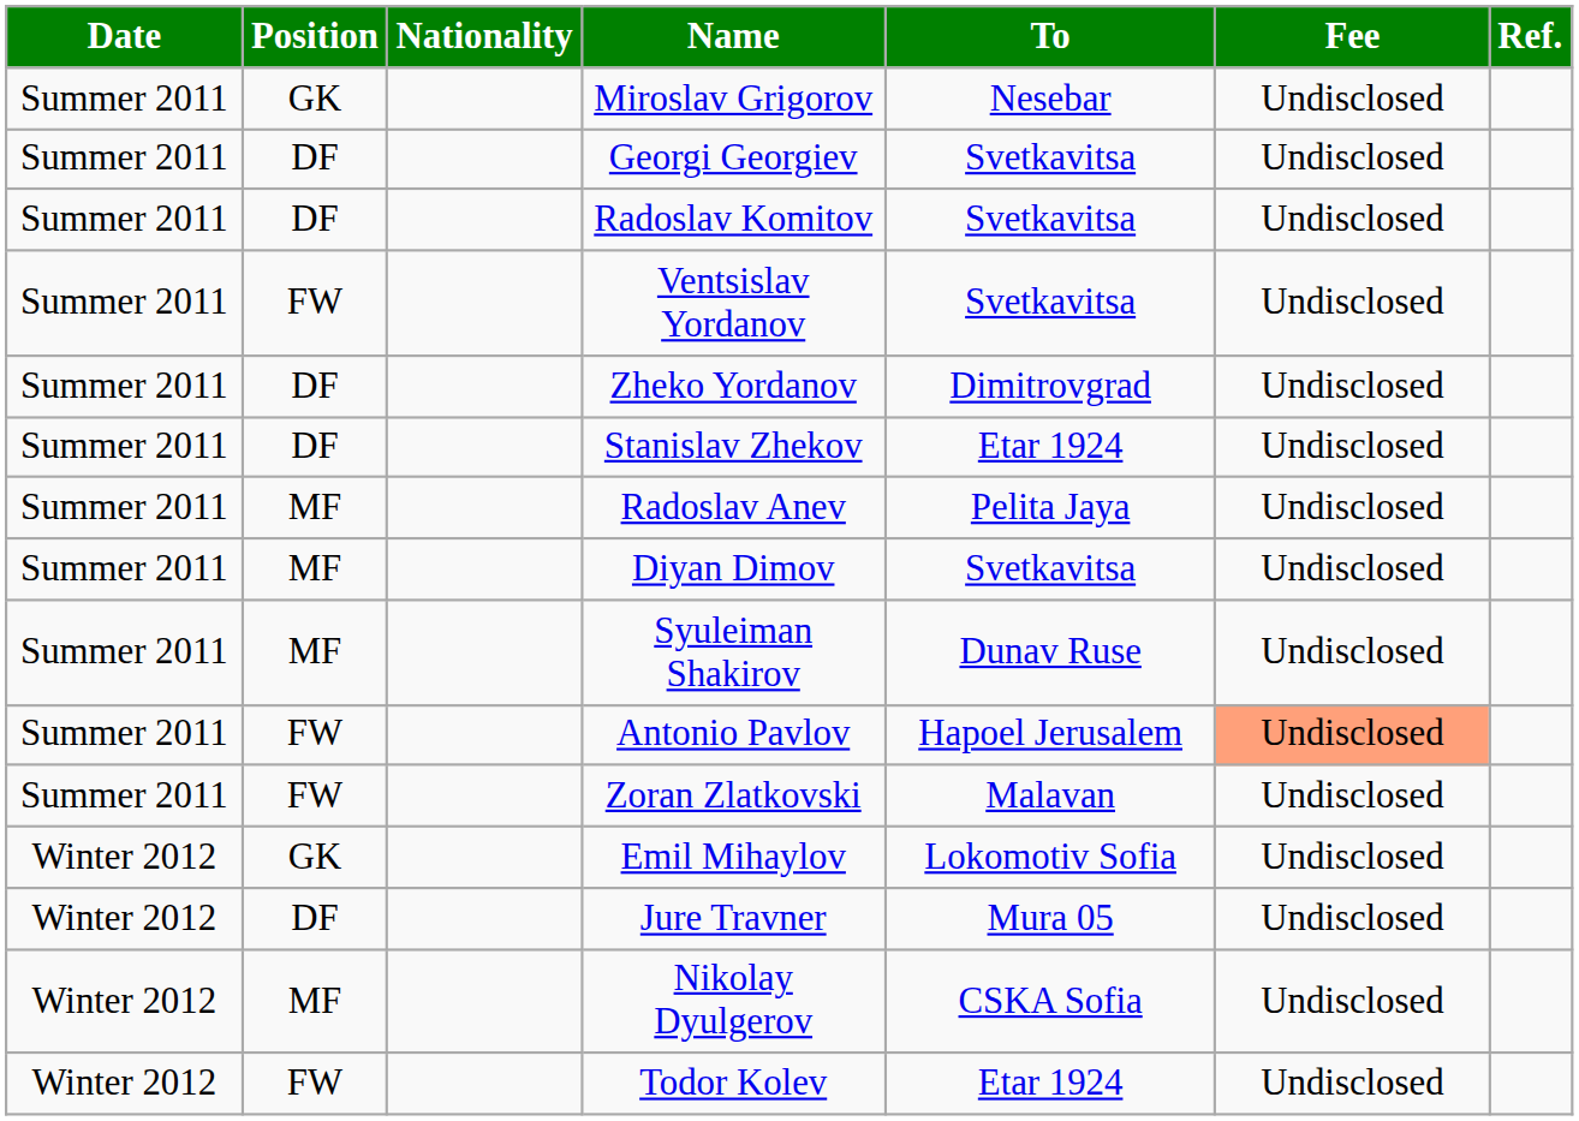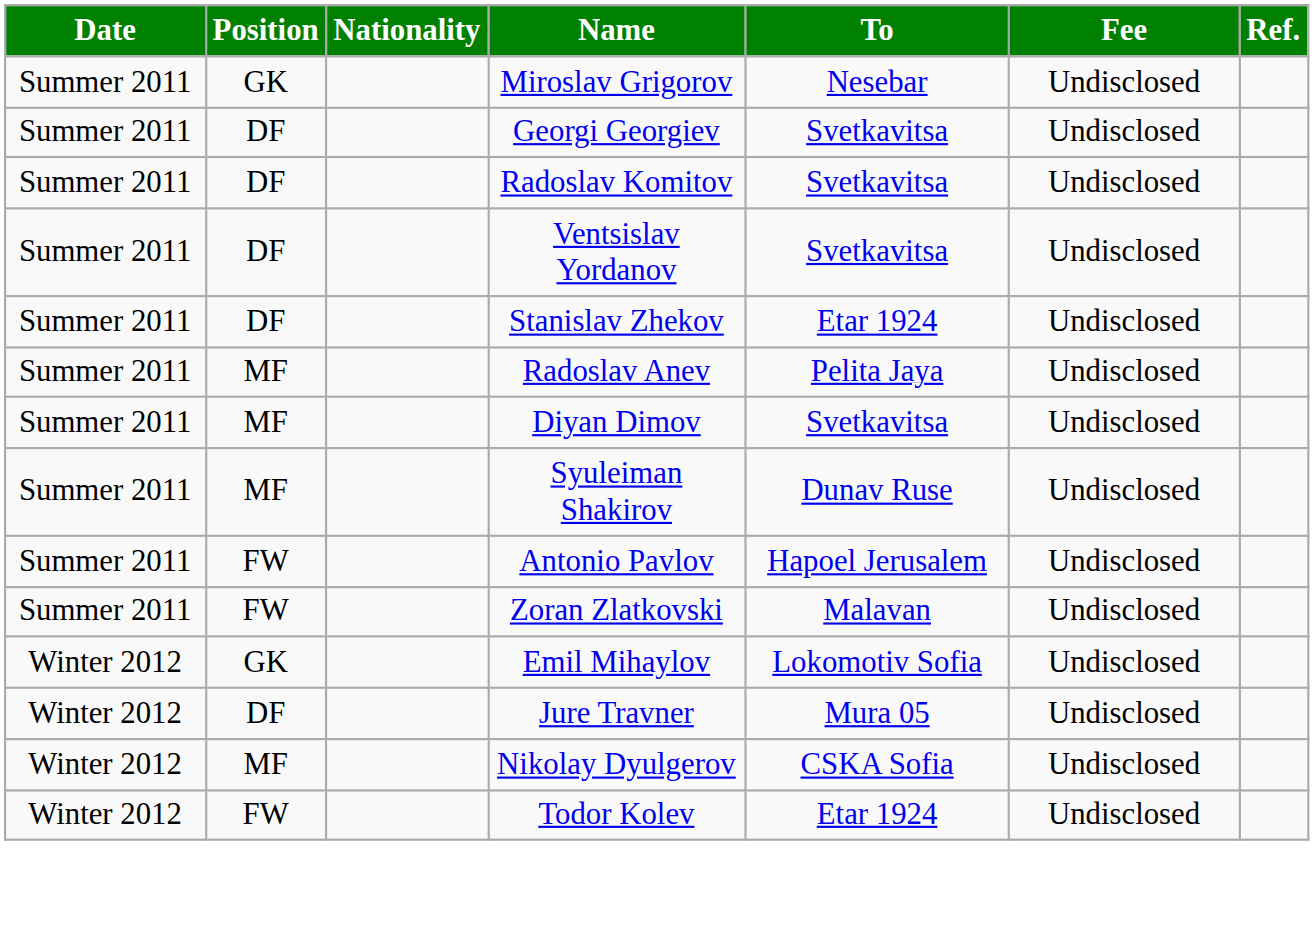Ventsislav Yordanov | Position: FW -> DF
- row: Summer 2011 | DF | Zheko Yordanov | Dimitrovgrad | Undisclosed
Antonio Pavlov | Fee: lightsalmon background -> no background
